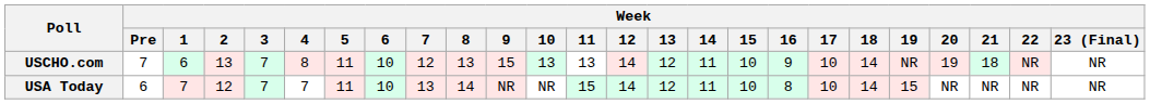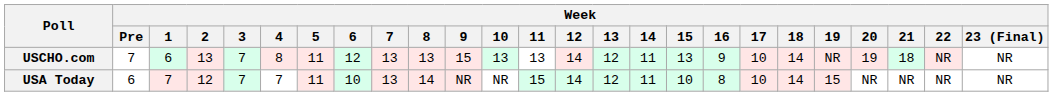USCHO.com | Week / 6: 10 -> 12
USCHO.com | Week / 7: 12 -> 13
USCHO.com | Week / 15: 10 -> 13
